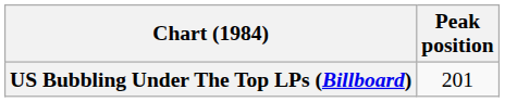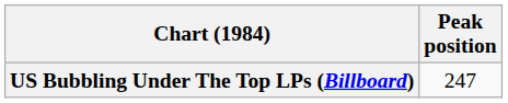US Bubbling Under The Top LPs (Billboard) | Peak position: 201 -> 247
